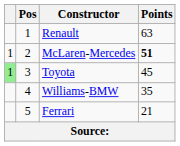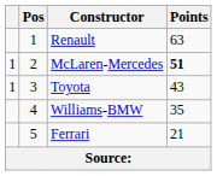Toyota | column 1: lightgreen background -> no background
Toyota | Points: 45 -> 43
